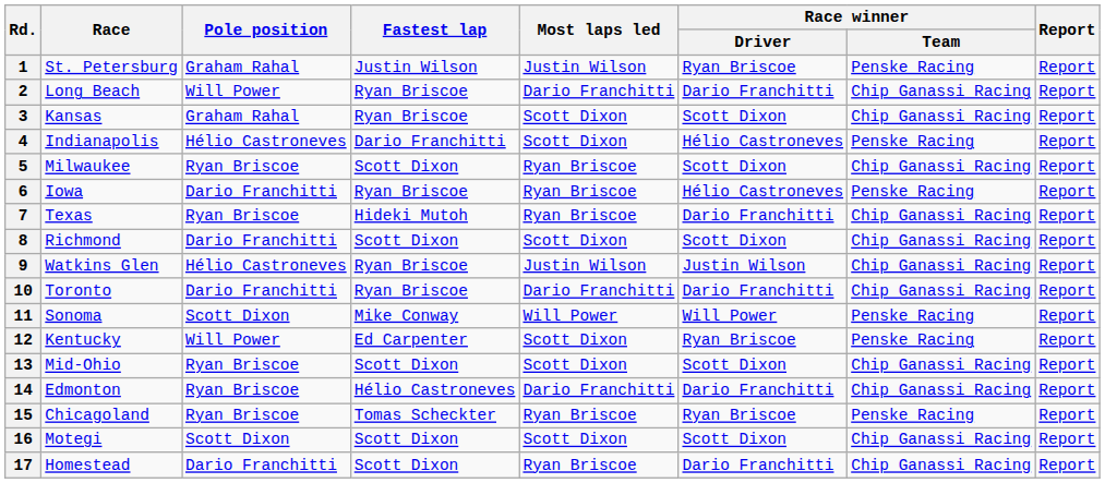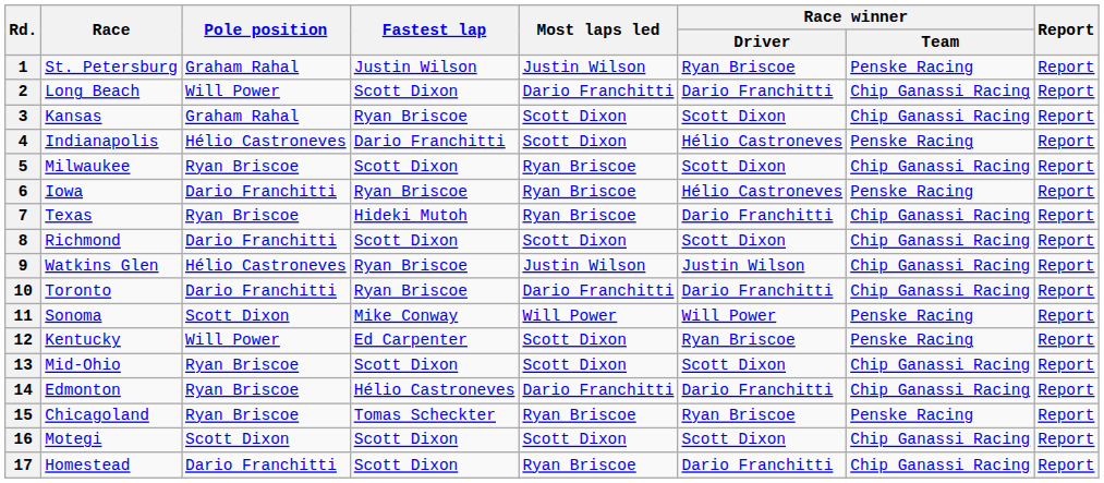2 | Fastest lap: Ryan Briscoe -> Scott Dixon
